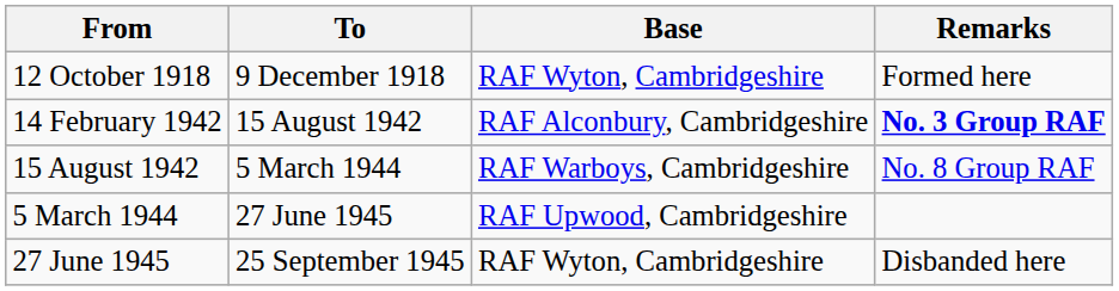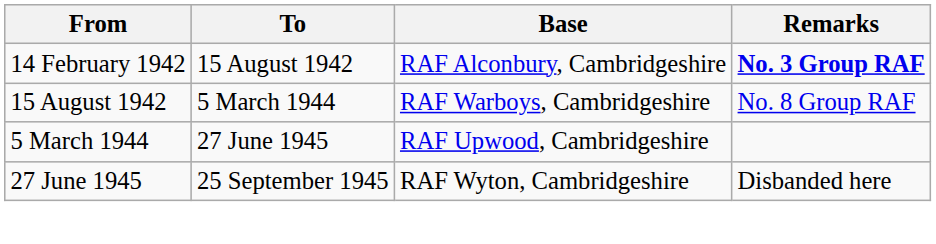- row: 12 October 1918 | 9 December 1918 | RAF Wyton, Cambridgeshire | Formed here
